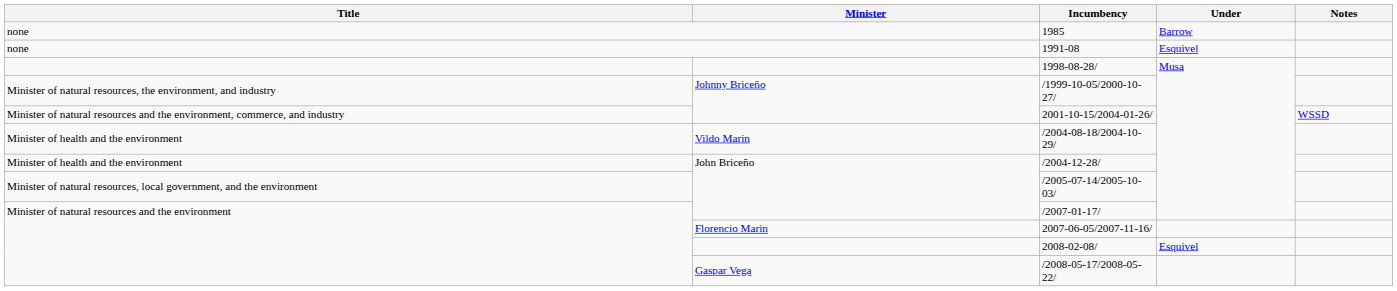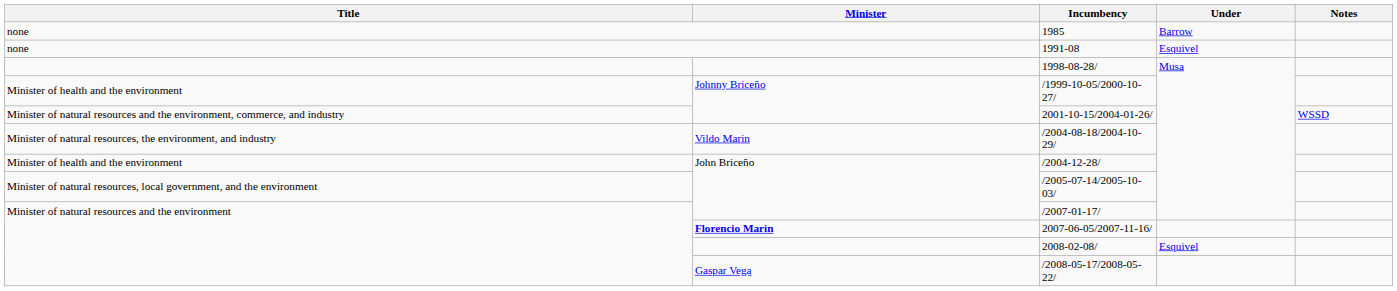/1999-10-05/2000-10-27/ | Title: Minister of natural resources, the environment, and industry -> Minister of health and the environment
/2004-08-18/2004-10-29/ | Title: Minister of health and the environment -> Minister of natural resources, the environment, and industry
2007-06-05/2007-11-16/ | Minister: normal -> bold
